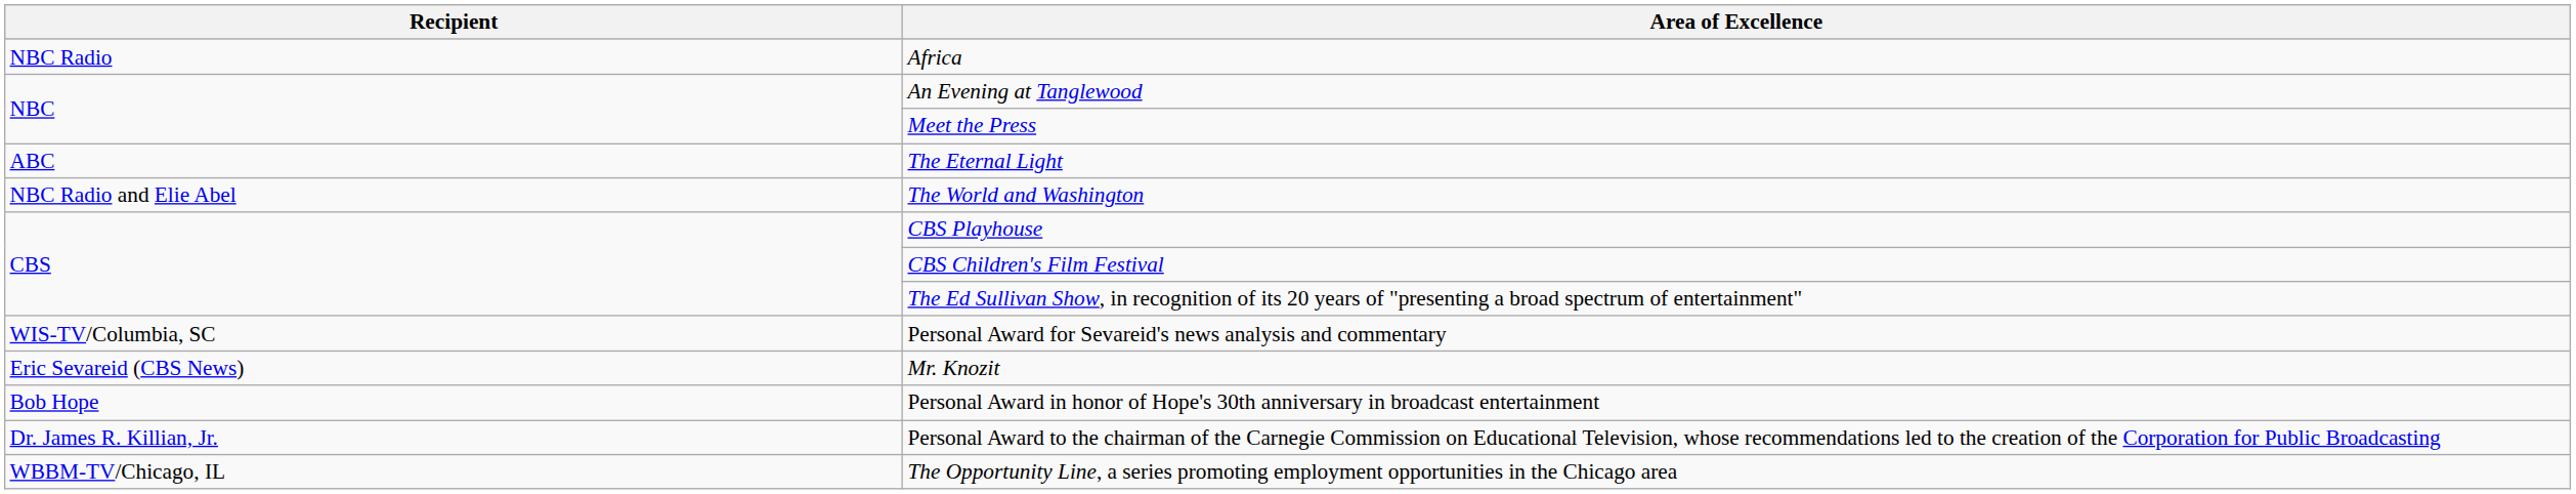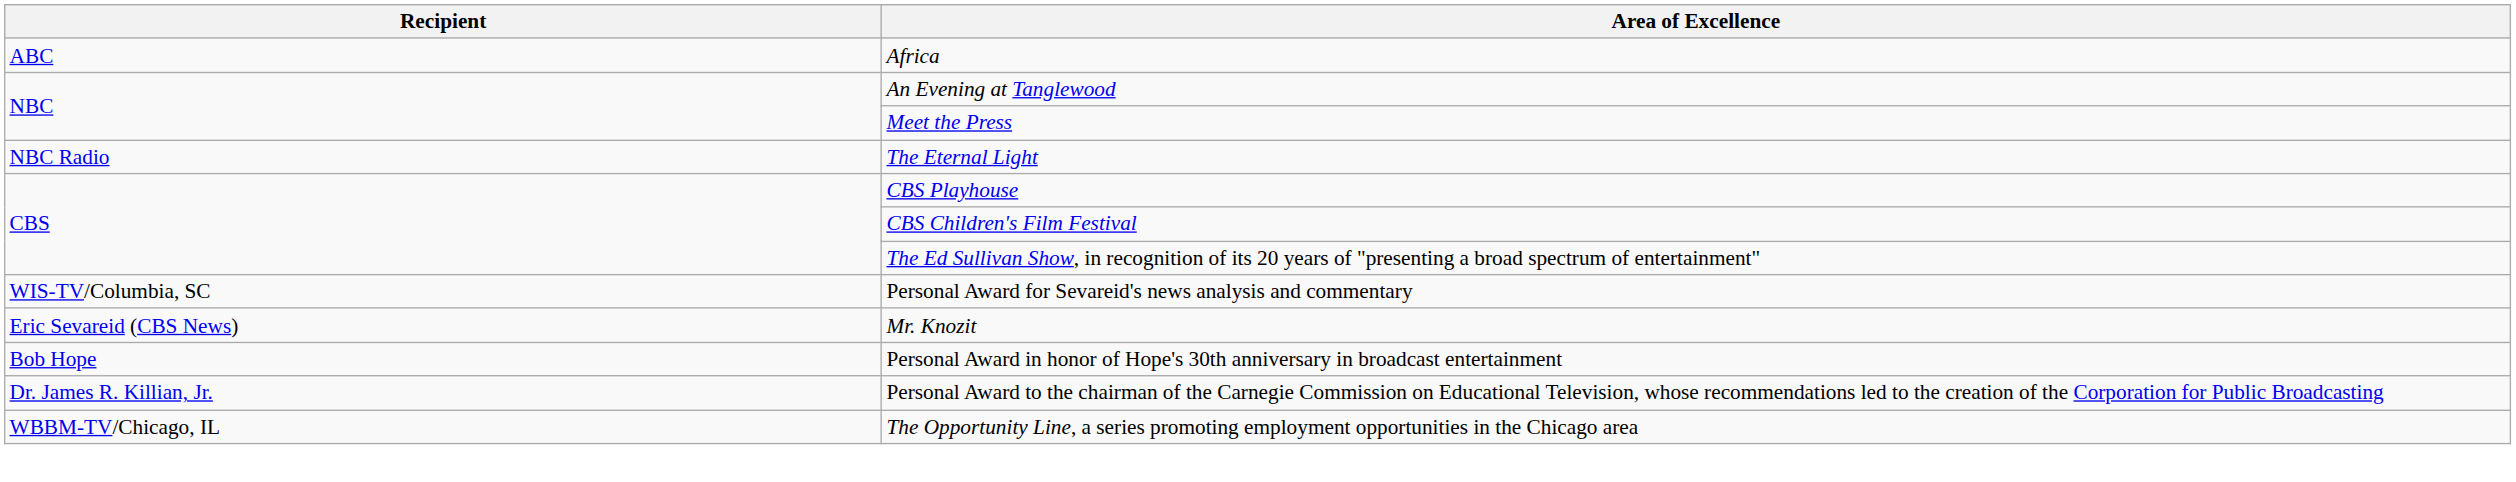Africa | Recipient: NBC Radio -> ABC
The Eternal Light | Recipient: ABC -> NBC Radio
- row: NBC Radio and Elie Abel | The World and Washington
